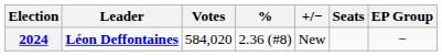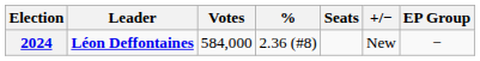columns swapped: Seats <-> +/−
2024 | Votes: 584,020 -> 584,000
